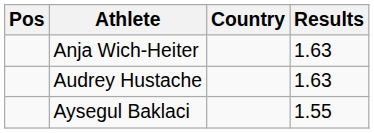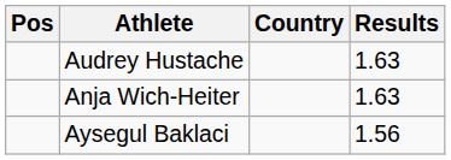rows swapped: Anja Wich-Heiter <-> Audrey Hustache
Aysegul Baklaci | Results: 1.55 -> 1.56
